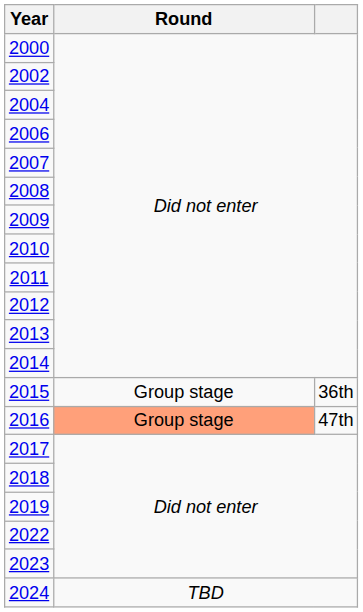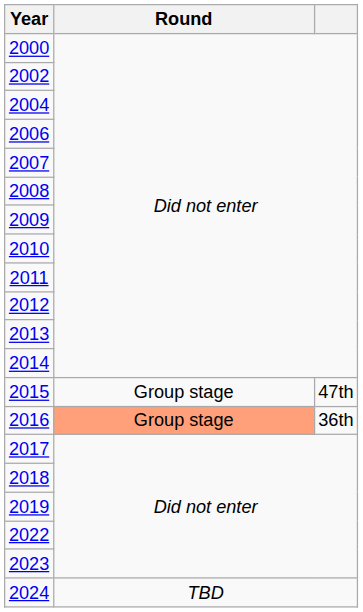2015 | column 3: 36th -> 47th
2016 | column 3: 47th -> 36th
